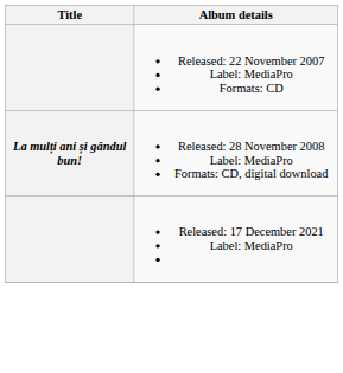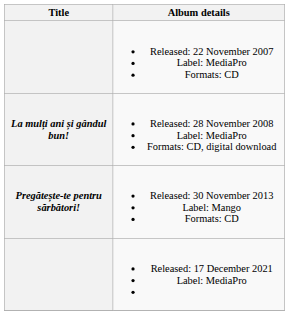+ row: Pregătește-te pentru sărbători! | Released: 30 November 2013 Label: Mango Formats: CD
